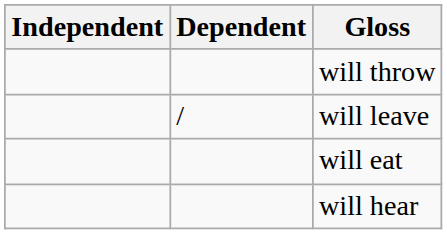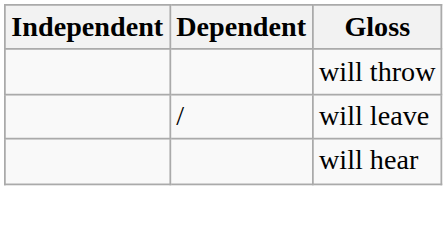- row: will eat
